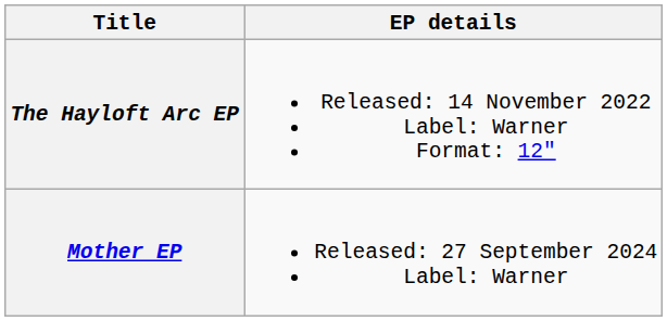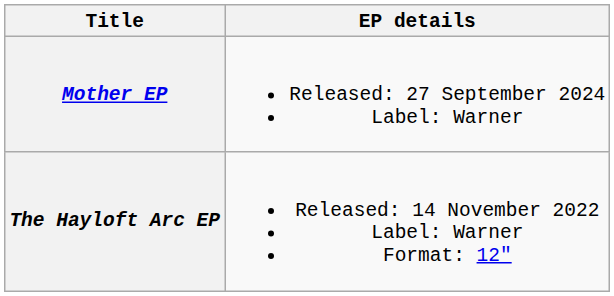rows swapped: The Hayloft Arc EP <-> Mother EP
